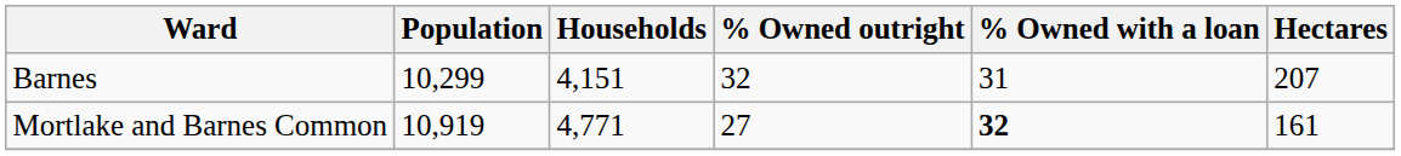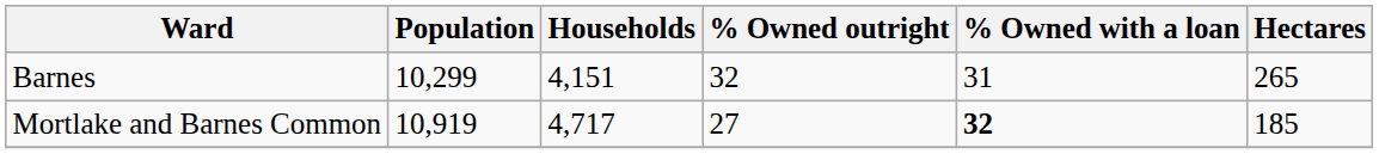Barnes | Hectares: 207 -> 265
Mortlake and Barnes Common | Households: 4,771 -> 4,717
Mortlake and Barnes Common | Hectares: 161 -> 185
